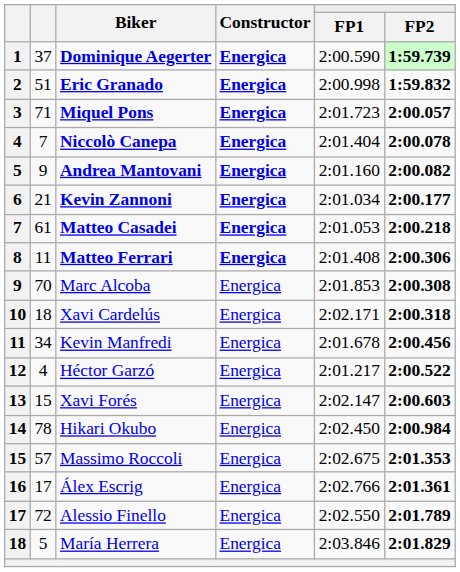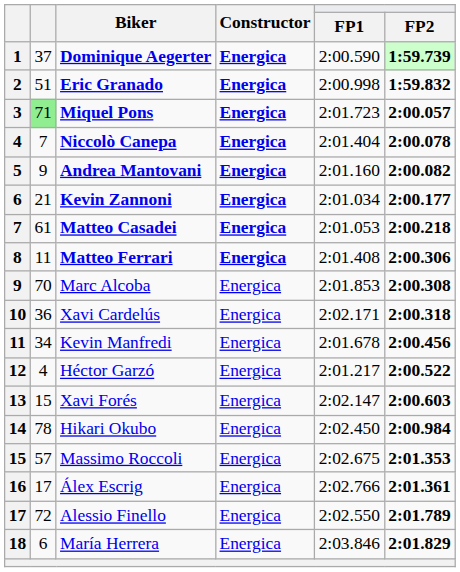Miquel Pons | column 2: no background -> lightgreen background
Xavi Cardelús | column 2: 18 -> 36
María Herrera | column 2: 5 -> 6
